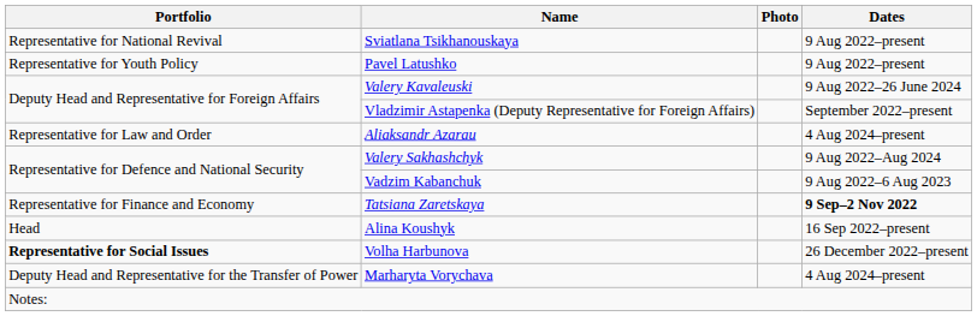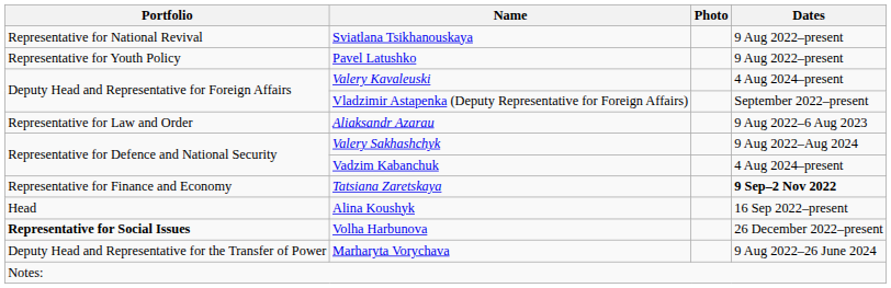Valery Kavaleuski | Dates: 9 Aug 2022–26 June 2024 -> 4 Aug 2024–present
Aliaksandr Azarau | Dates: 4 Aug 2024–present -> 9 Aug 2022–6 Aug 2023
Vadzim Kabanchuk | Dates: 9 Aug 2022–6 Aug 2023 -> 4 Aug 2024–present
Marharyta Vorychava | Dates: 4 Aug 2024–present -> 9 Aug 2022–26 June 2024
